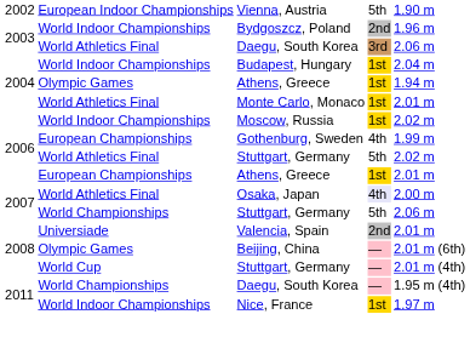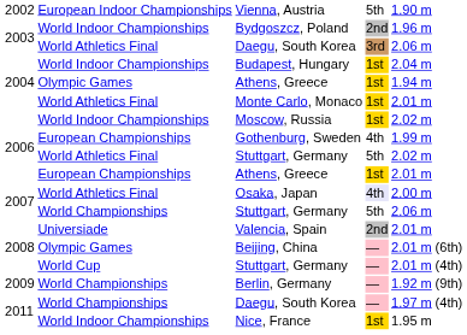+ row: 2009 | World Championships | Berlin, Germany | — | 1.92 m | (9th)
2011 / Daegu, South Korea | column 5: 1.95 m -> 1.97 m
Nice, France | column 5: 1.97 m -> 1.95 m
